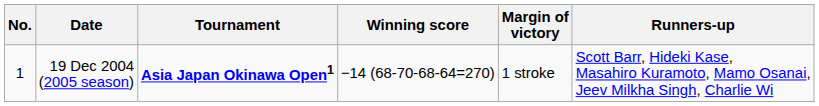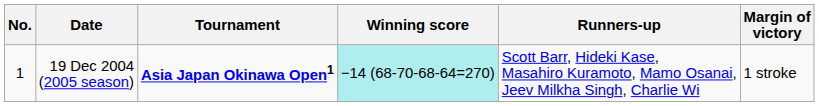columns swapped: Margin of victory <-> Runners-up
19 Dec 2004 (2005 season) | Winning score: no background -> paleturquoise background
